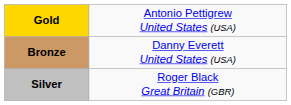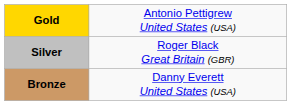rows swapped: Silver <-> Bronze
